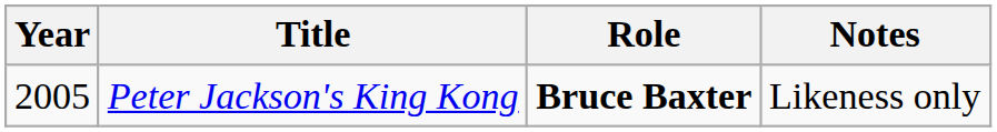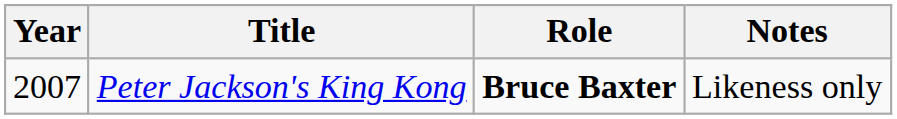Peter Jackson's King Kong | Year: 2005 -> 2007
